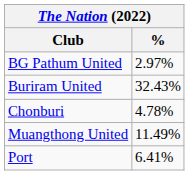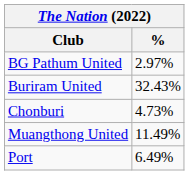Chonburi | %: 4.78% -> 4.73%
Port | %: 6.41% -> 6.49%
